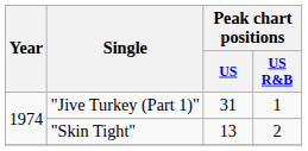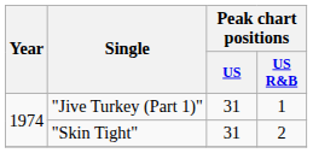"Skin Tight" | Peak chart positions / US: 13 -> 31
